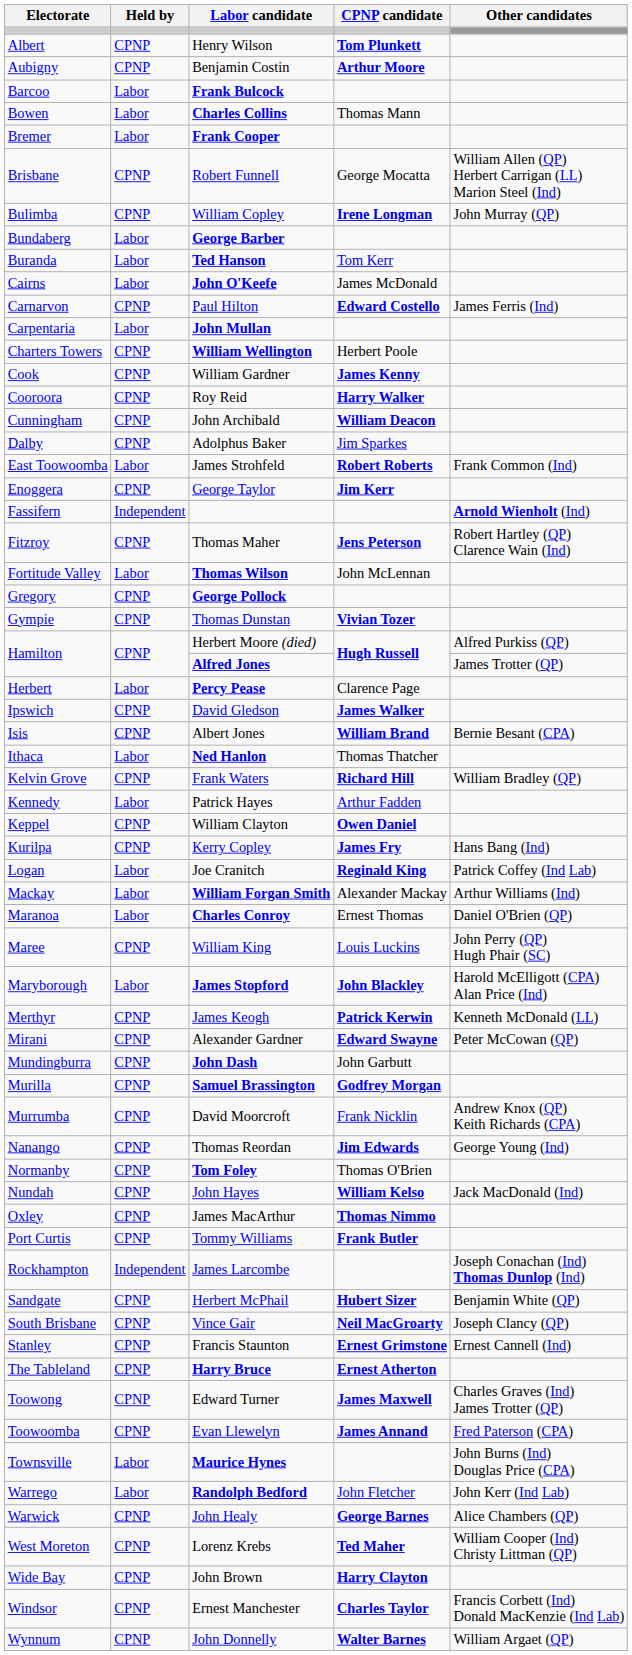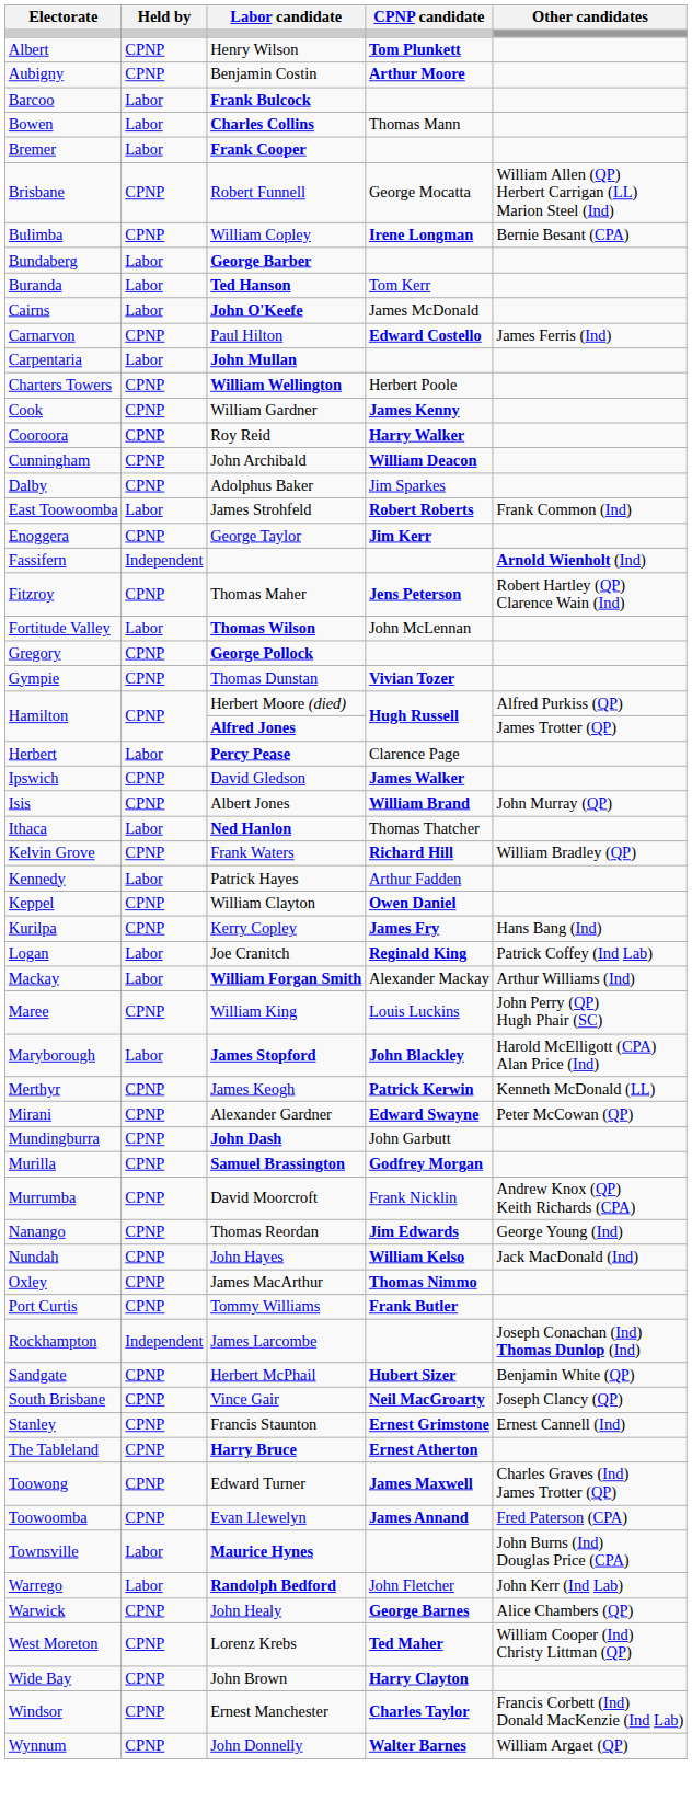Bulimba | Other candidates: John Murray (QP) -> Bernie Besant (CPA)
Isis | Other candidates: Bernie Besant (CPA) -> John Murray (QP)
- row: Maranoa | Labor | Charles Conroy | Ernest Thomas | Daniel O'Brien (QP)
- row: Normanby | CPNP | Tom Foley | Thomas O'Brien
